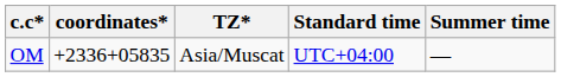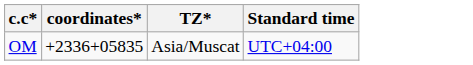- column: Summer time | —
